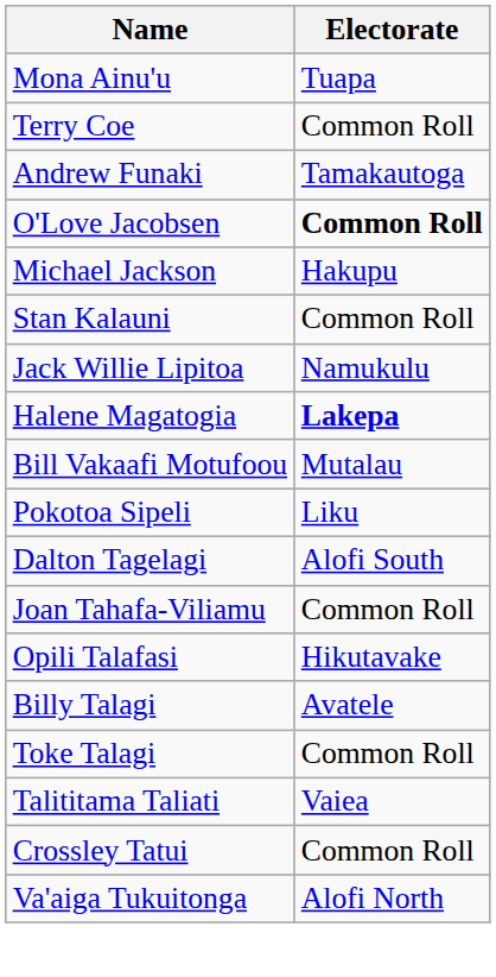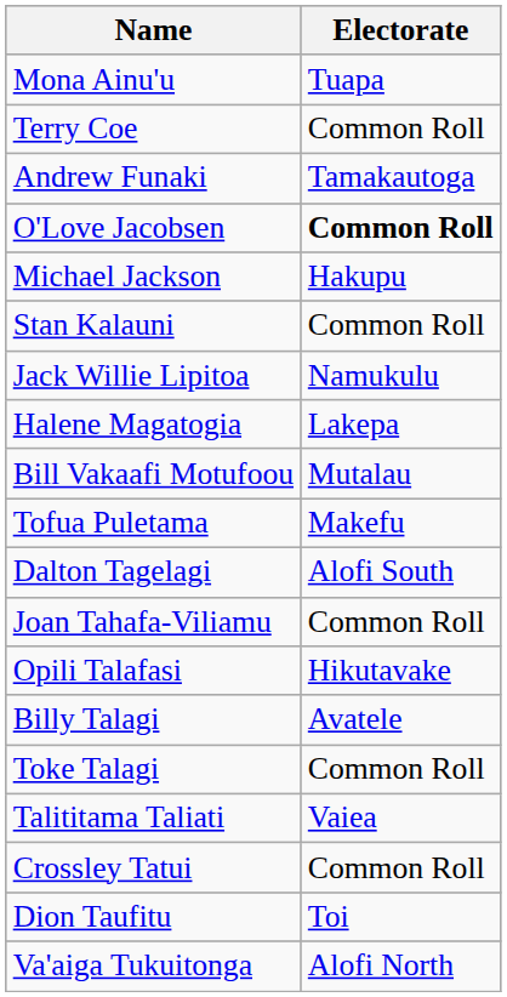Halene Magatogia | Electorate: bold -> normal
+ row: Tofua Puletama | Makefu
- row: Pokotoa Sipeli | Liku
+ row: Dion Taufitu | Toi
